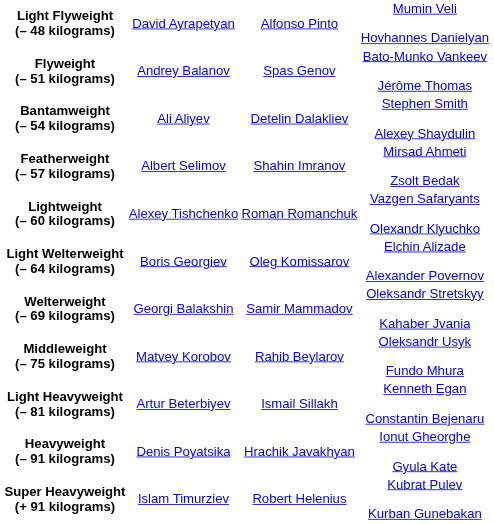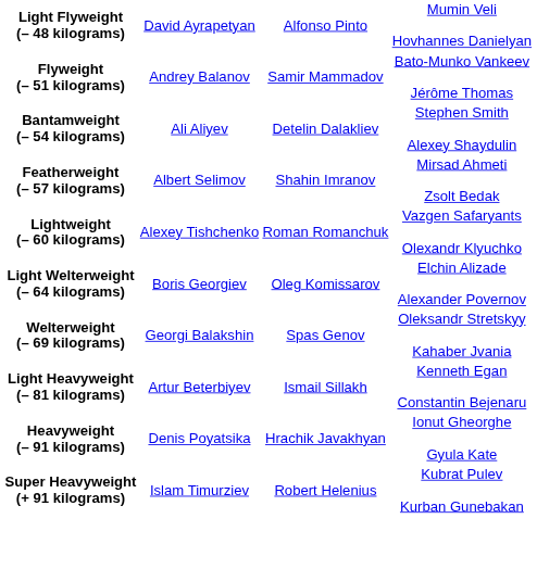Flyweight (– 51 kilograms) | column 3: Spas Genov -> Samir Mammadov
Welterweight (– 69 kilograms) | column 3: Samir Mammadov -> Spas Genov
- row: Middleweight (– 75 kilograms) | Matvey Korobov | Rahib Beylarov | Oleksandr Usyk Fundo Mhura
